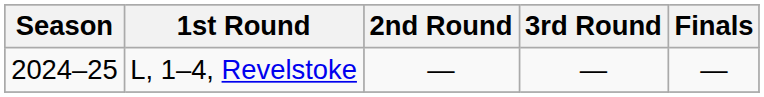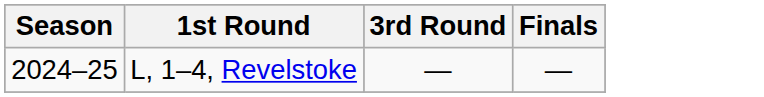- column: 2nd Round | —
